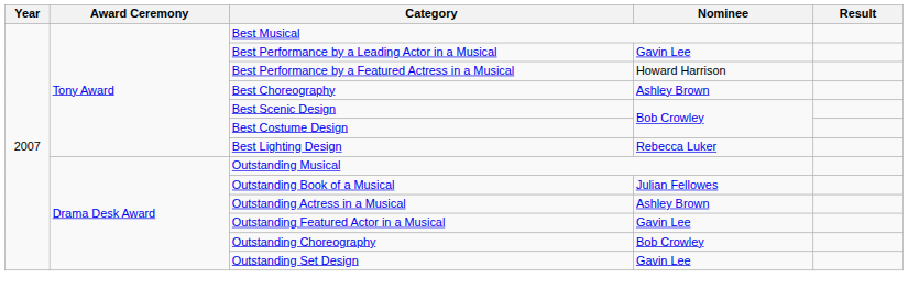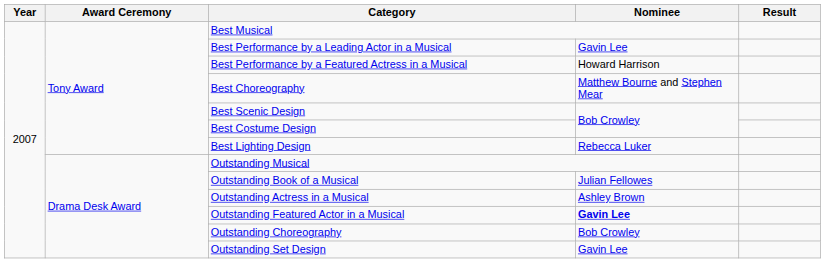Best Choreography | Nominee: Ashley Brown -> Matthew Bourne and Stephen Mear
Outstanding Featured Actor in a Musical | Nominee: normal -> bold
